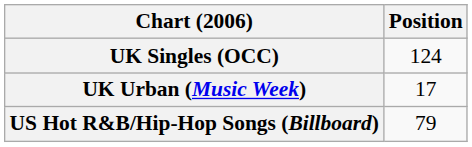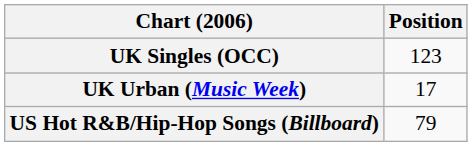UK Singles (OCC) | Position: 124 -> 123
